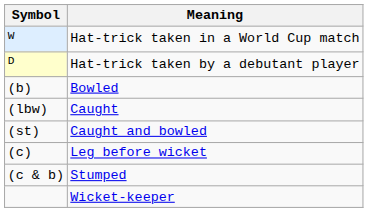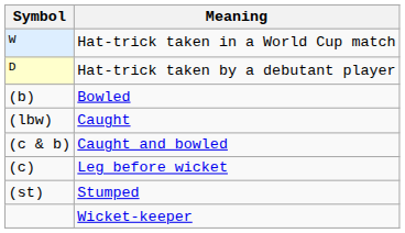Caught and bowled | Symbol: (st) -> (c & b)
Stumped | Symbol: (c & b) -> (st)
